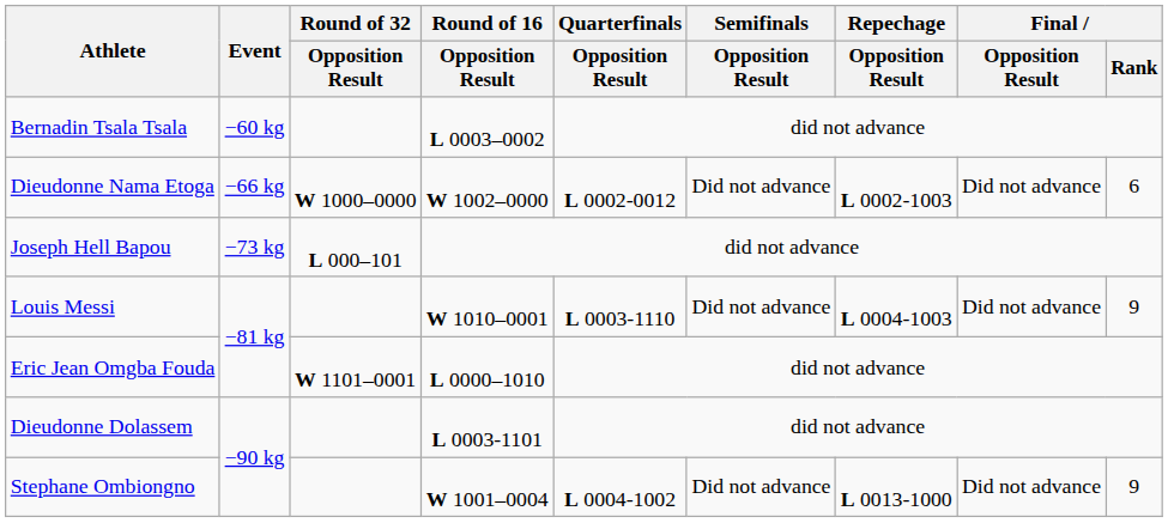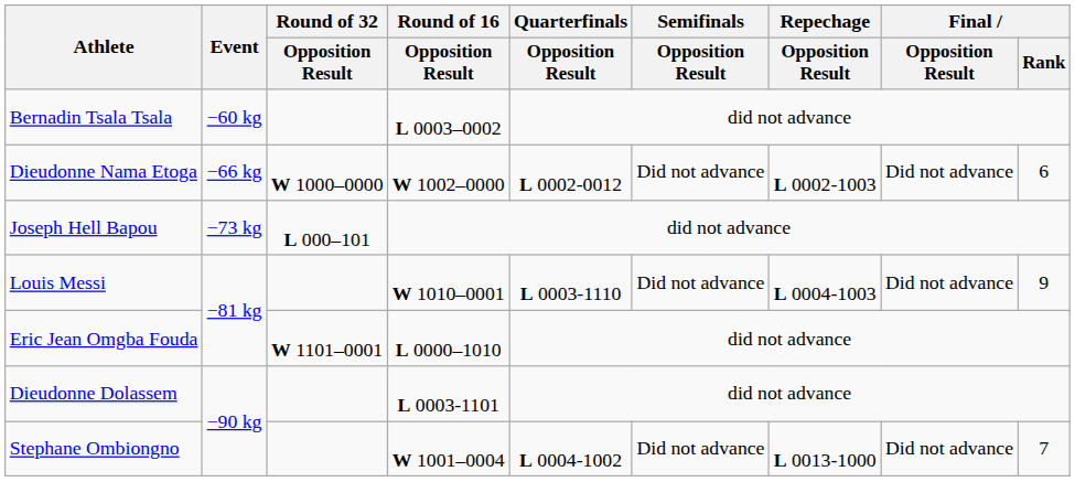Stephane Ombiongno | Final / Rank: 9 -> 7
